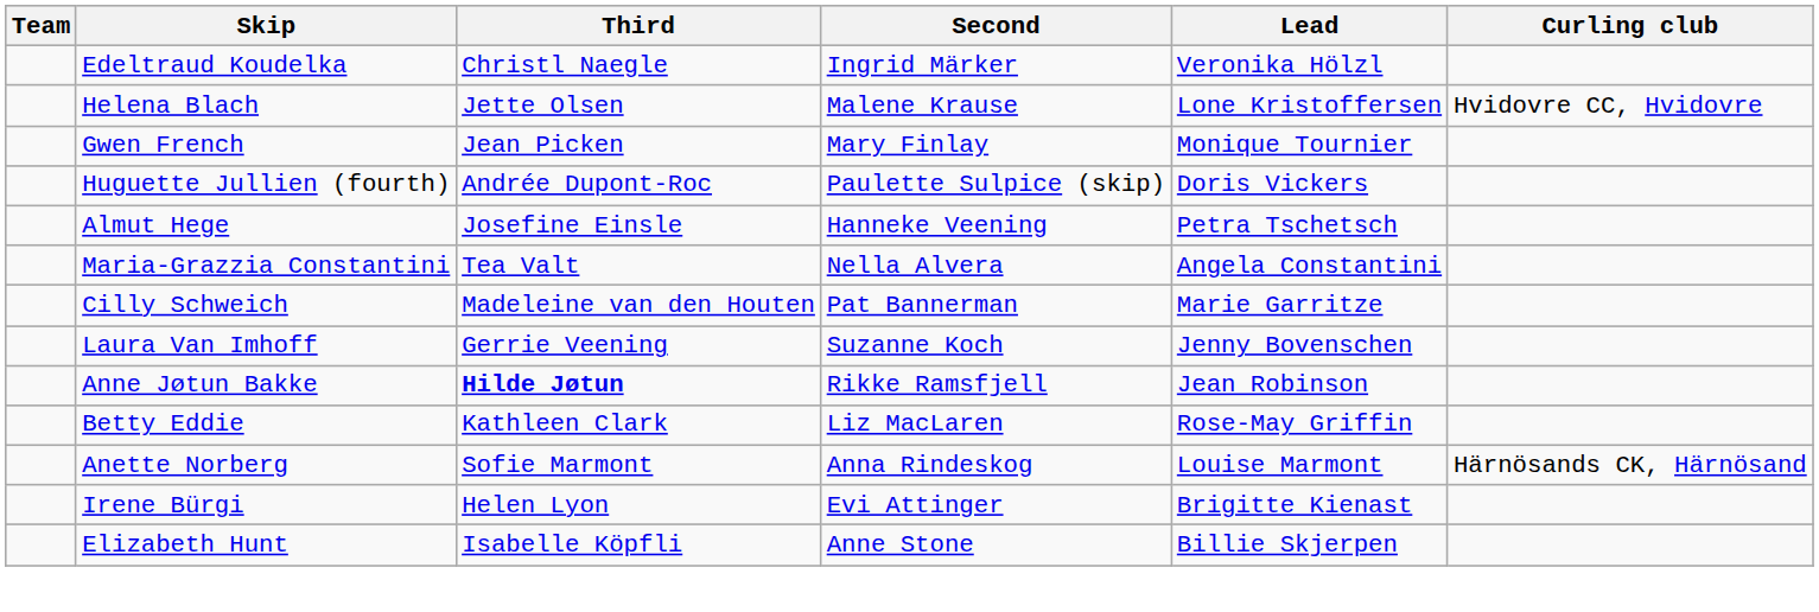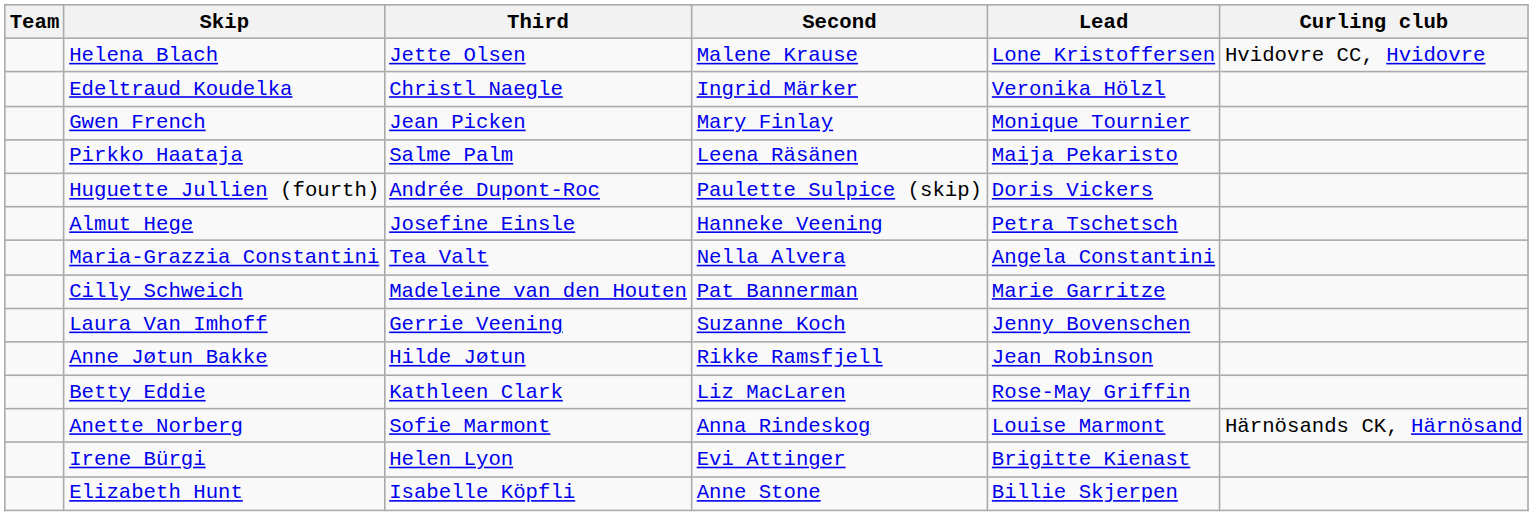rows swapped: Edeltraud Koudelka <-> Helena Blach
+ row: Pirkko Haataja | Salme Palm | Leena Räsänen | Maija Pekaristo
Anne Jøtun Bakke | Third: bold -> normal
